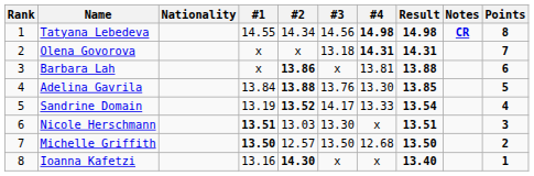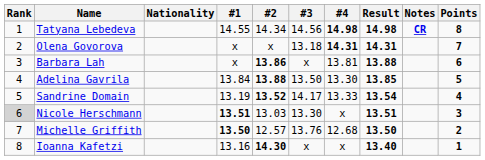Adelina Gavrila | #3: 13.76 -> 13.50
Nicole Herschmann | Rank: no background -> lightgrey background
Michelle Griffith | #3: 13.50 -> 13.76
